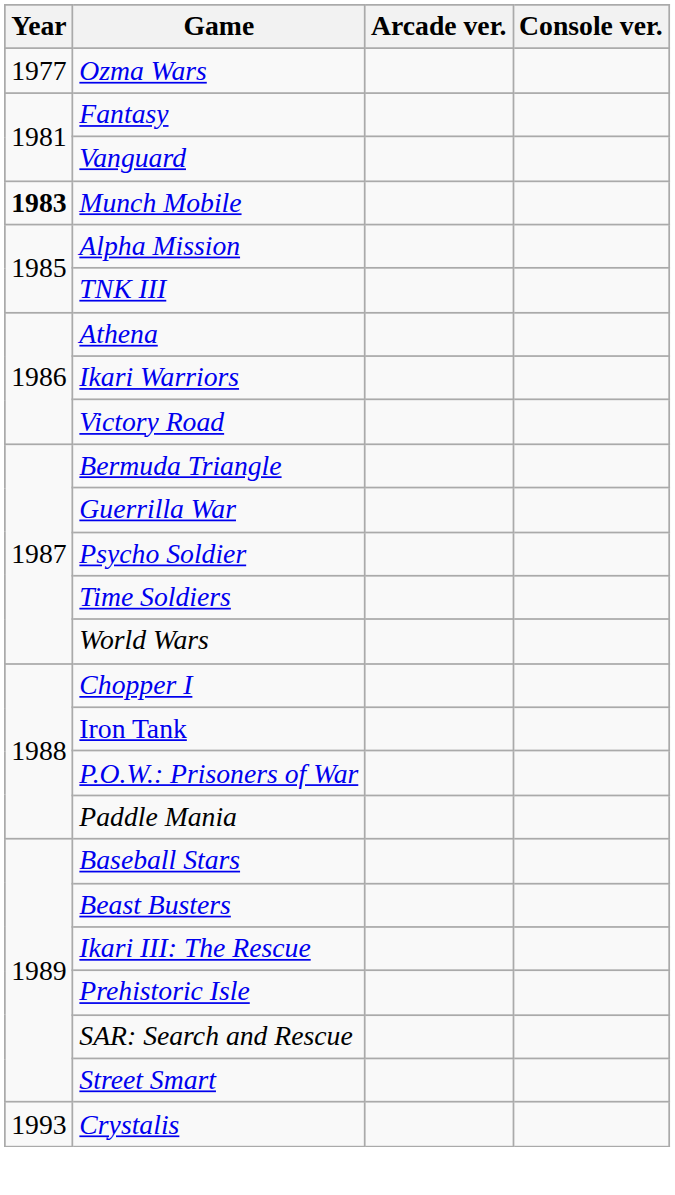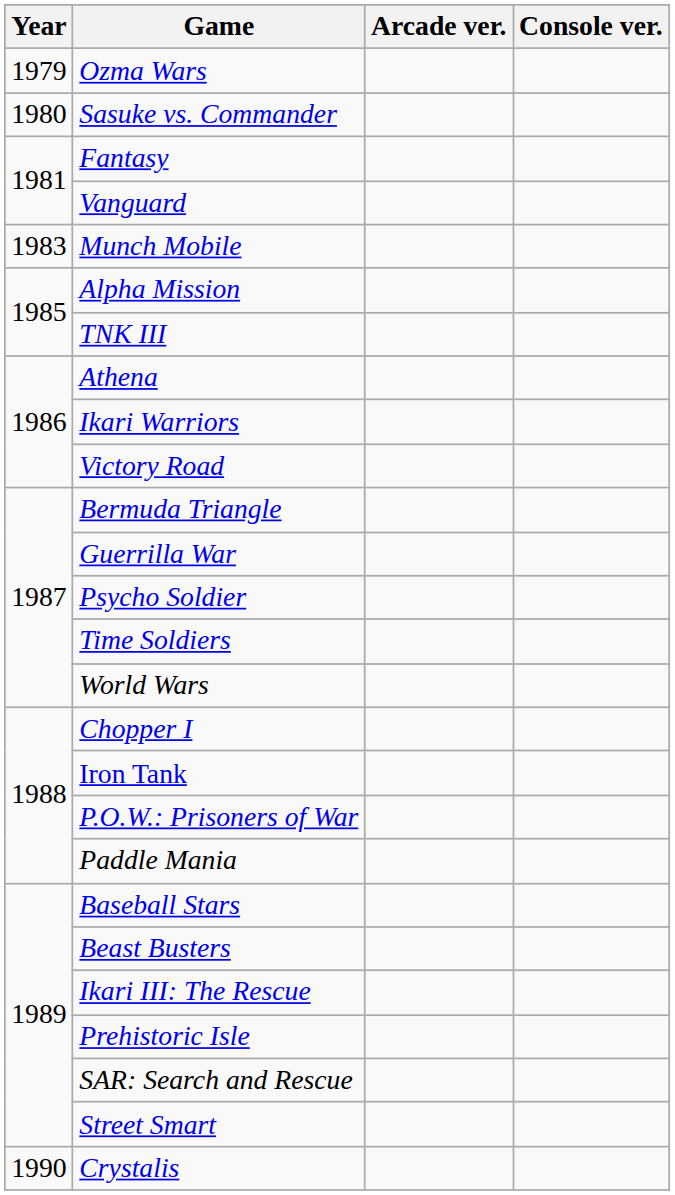Ozma Wars | Year: 1977 -> 1979
+ row: 1980 | Sasuke vs. Commander
Munch Mobile | Year: bold -> normal
Crystalis | Year: 1993 -> 1990
